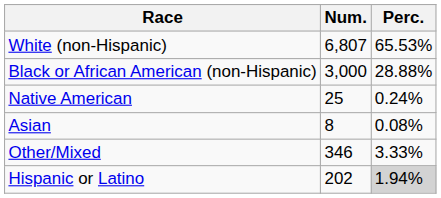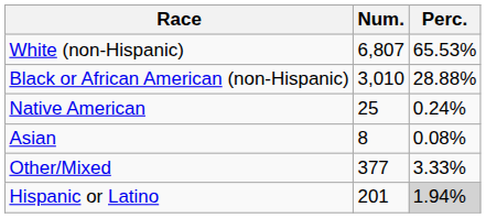Black or African American (non-Hispanic) | Num.: 3,000 -> 3,010
Other/Mixed | Num.: 346 -> 377
Hispanic or Latino | Num.: 202 -> 201
